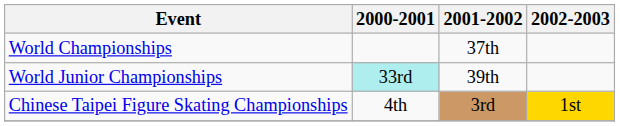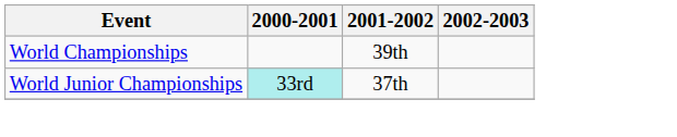World Championships | 2001-2002: 37th -> 39th
World Junior Championships | 2001-2002: 39th -> 37th
- row: Chinese Taipei Figure Skating Championships | 4th | 3rd | 1st
